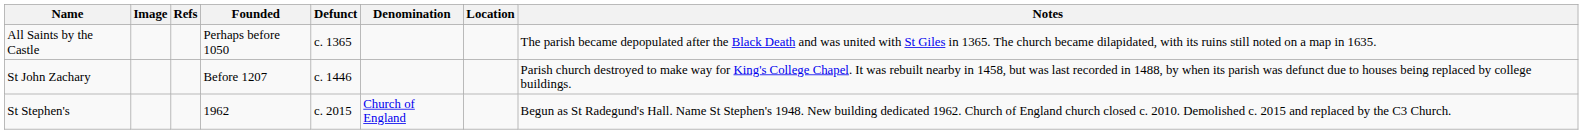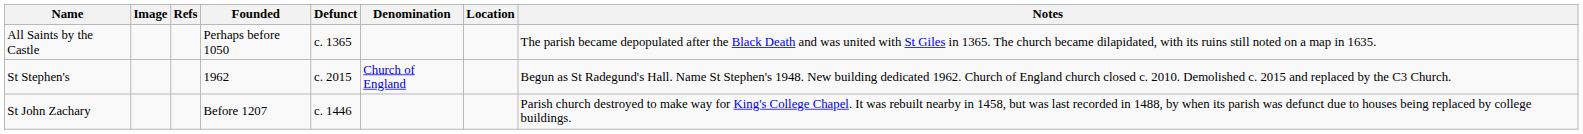rows swapped: St John Zachary <-> St Stephen's
